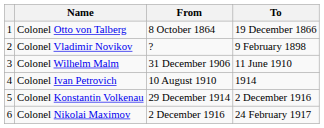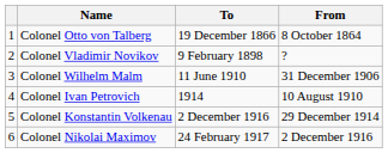columns swapped: From <-> To
